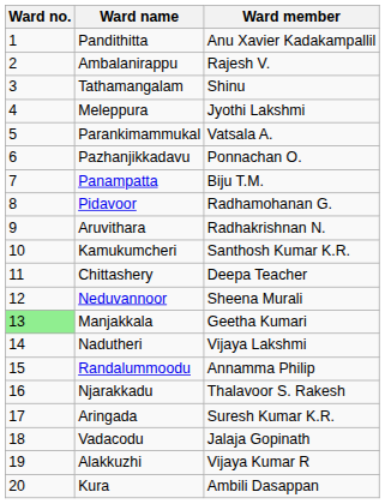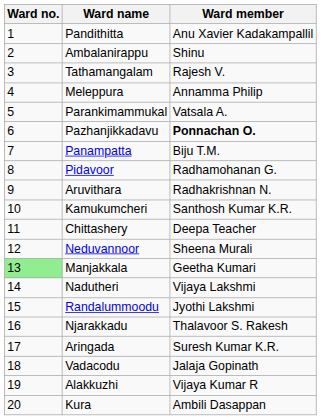Ambalanirappu | Ward member: Rajesh V. -> Shinu
Tathamangalam | Ward member: Shinu -> Rajesh V.
Meleppura | Ward member: Jyothi Lakshmi -> Annamma Philip
Pazhanjikkadavu | Ward member: normal -> bold
Randalummoodu | Ward member: Annamma Philip -> Jyothi Lakshmi
